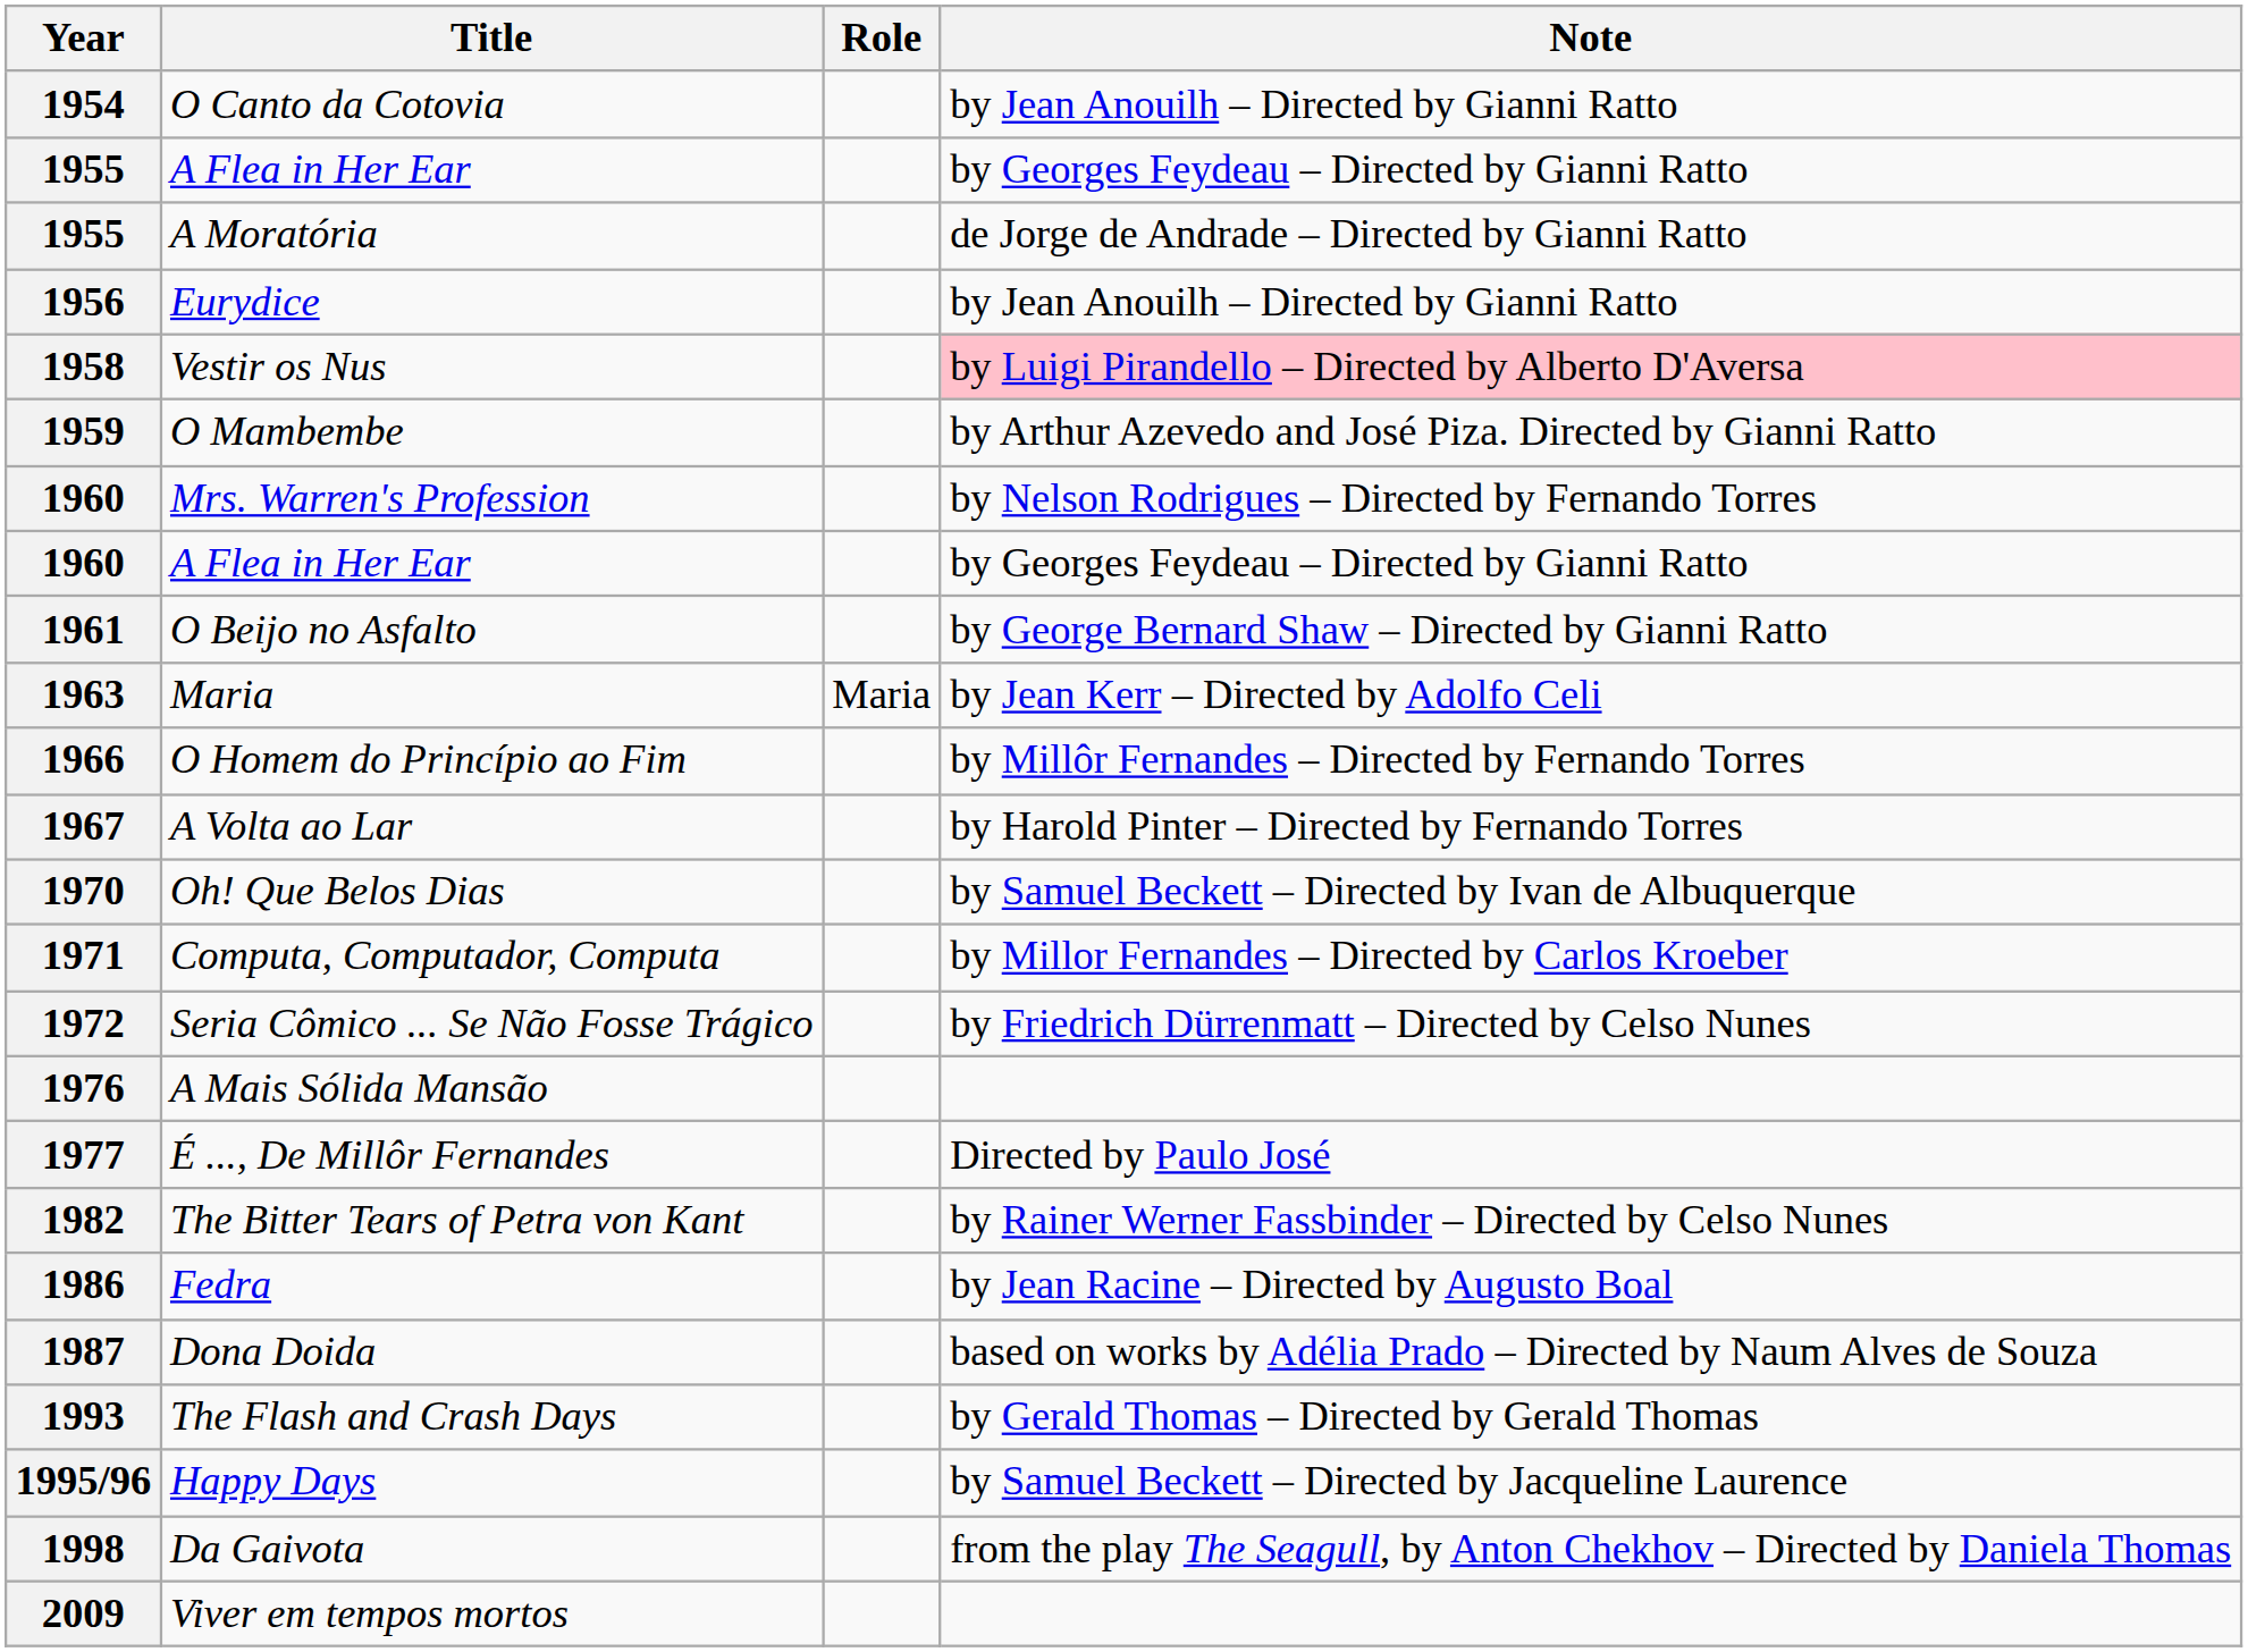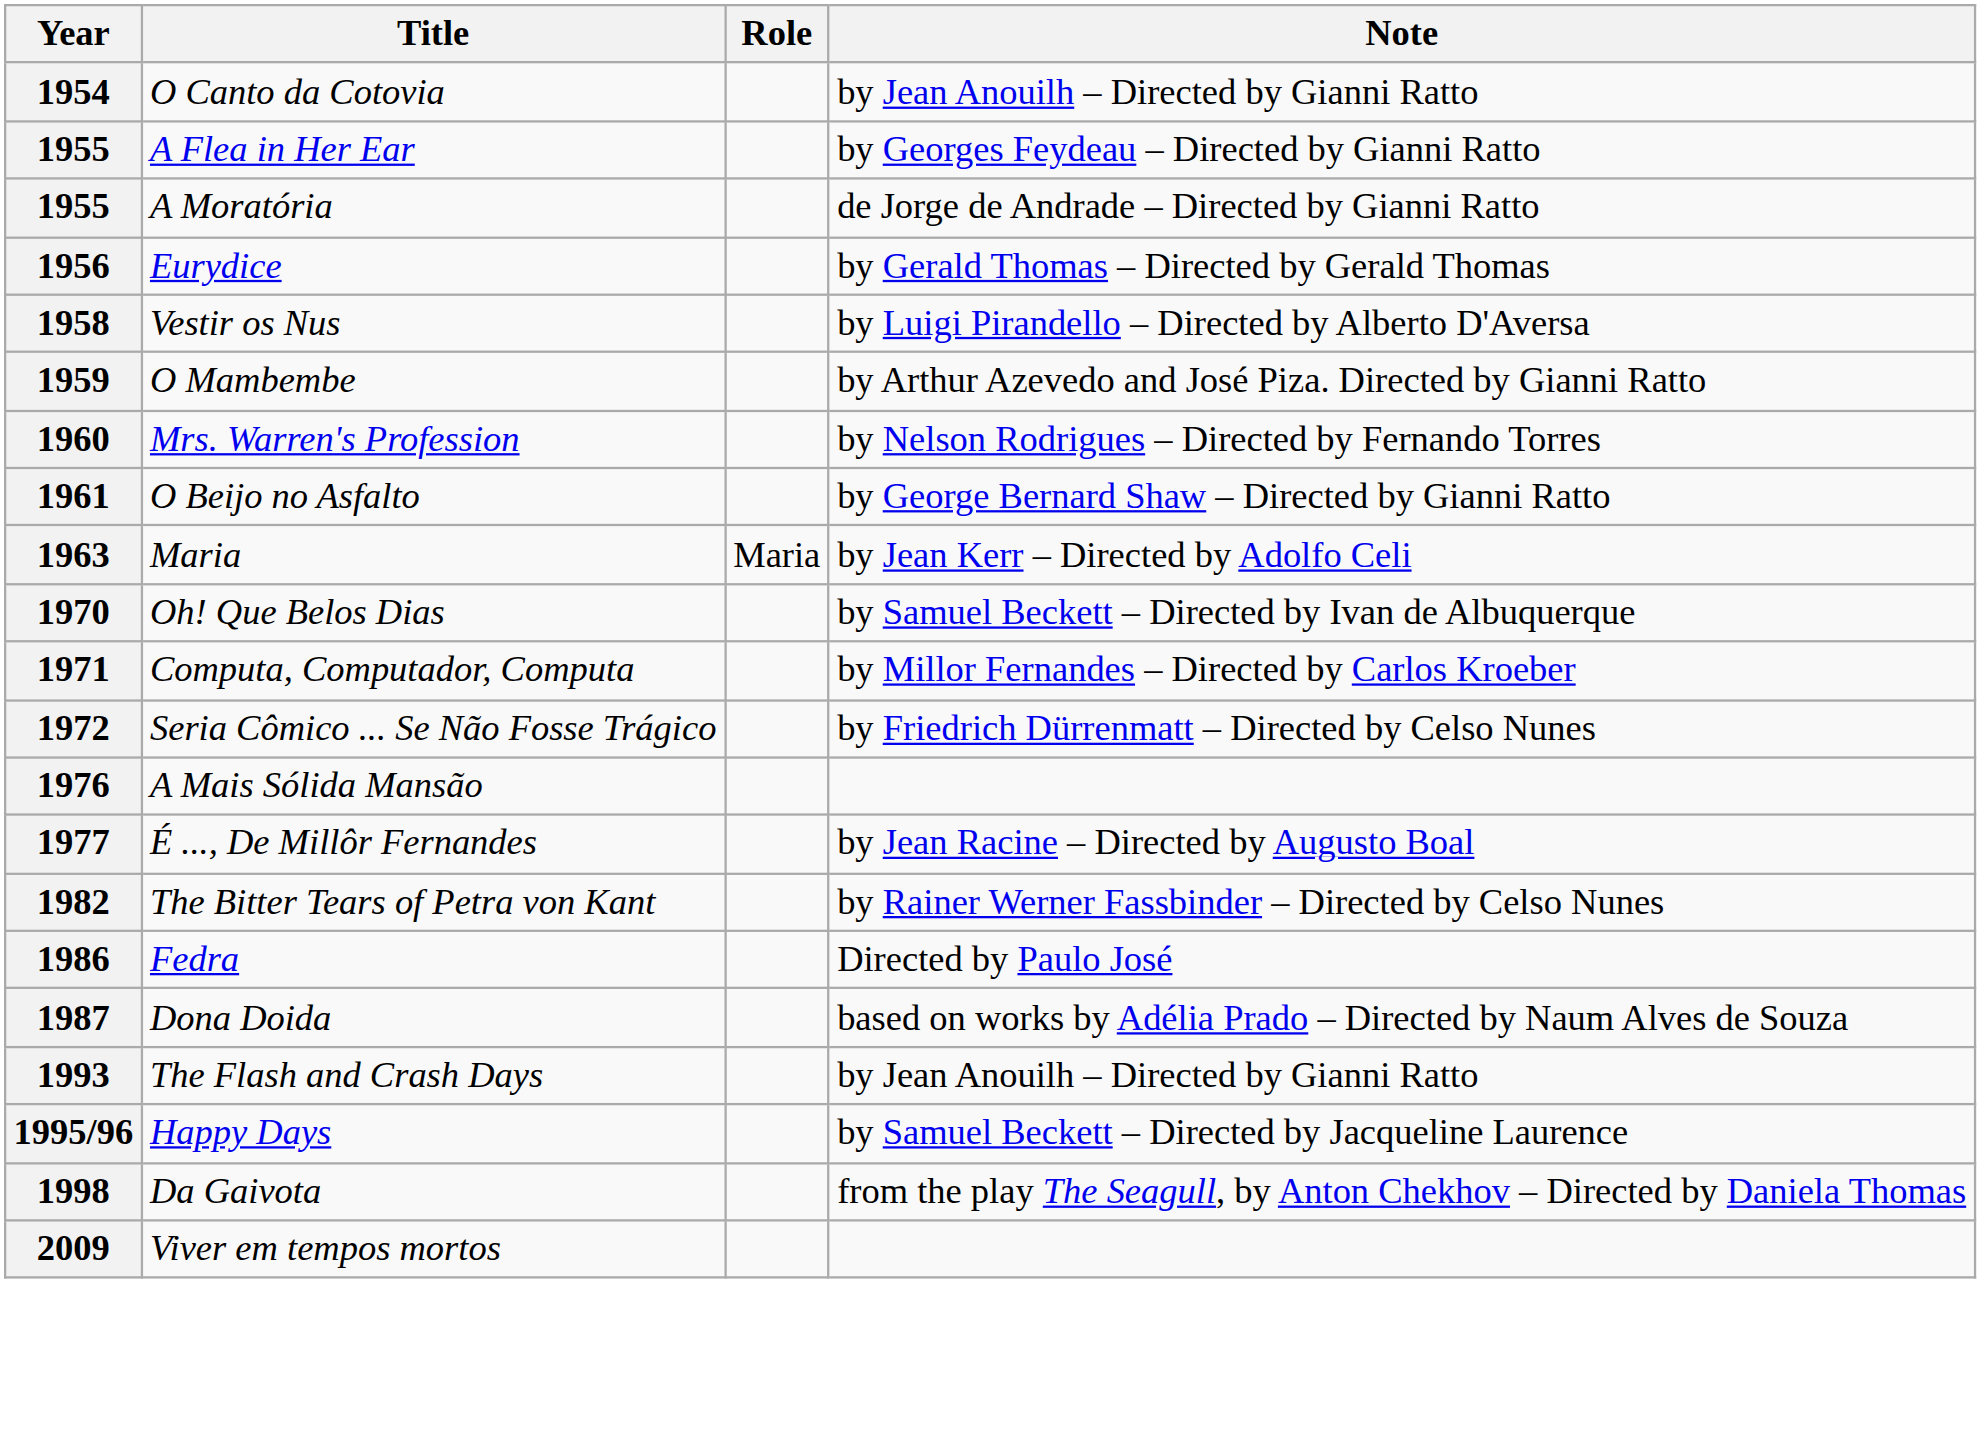1956 | Note: by Jean Anouilh – Directed by Gianni Ratto -> by Gerald Thomas – Directed by Gerald Thomas
1958 | Note: pink background -> no background
- row: 1960 | A Flea in Her Ear | by Georges Feydeau – Directed by Gianni Ratto
- row: 1966 | O Homem do Princípio ao Fim | by Millôr Fernandes – Directed by Fernando Torres
- row: 1967 | A Volta ao Lar | by Harold Pinter – Directed by Fernando Torres
1977 | Note: Directed by Paulo José -> by Jean Racine – Directed by Augusto Boal
1986 | Note: by Jean Racine – Directed by Augusto Boal -> Directed by Paulo José
1993 | Note: by Gerald Thomas – Directed by Gerald Thomas -> by Jean Anouilh – Directed by Gianni Ratto
